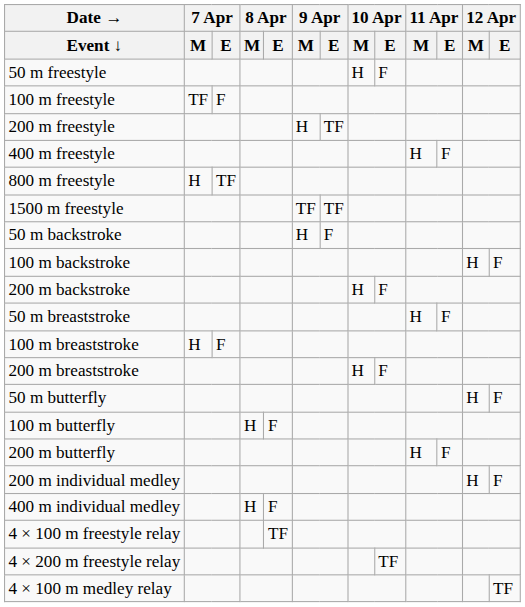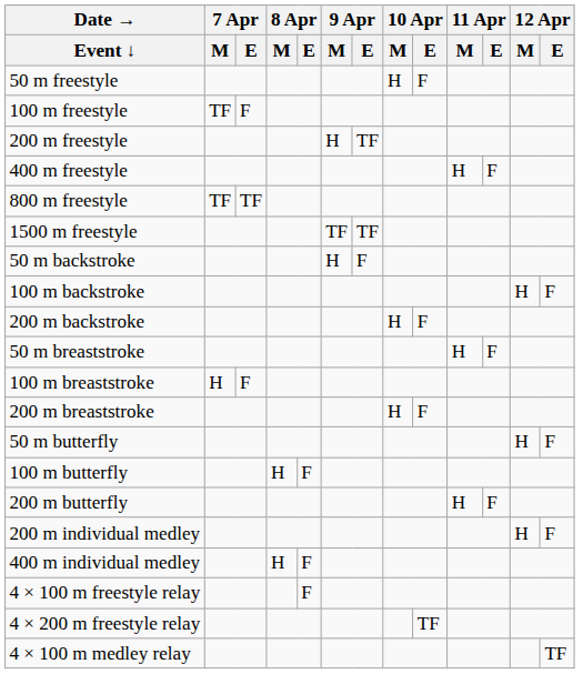800 m freestyle | 7 Apr / M: H -> TF
4 × 100 m freestyle relay | 8 Apr / E: TF -> F
